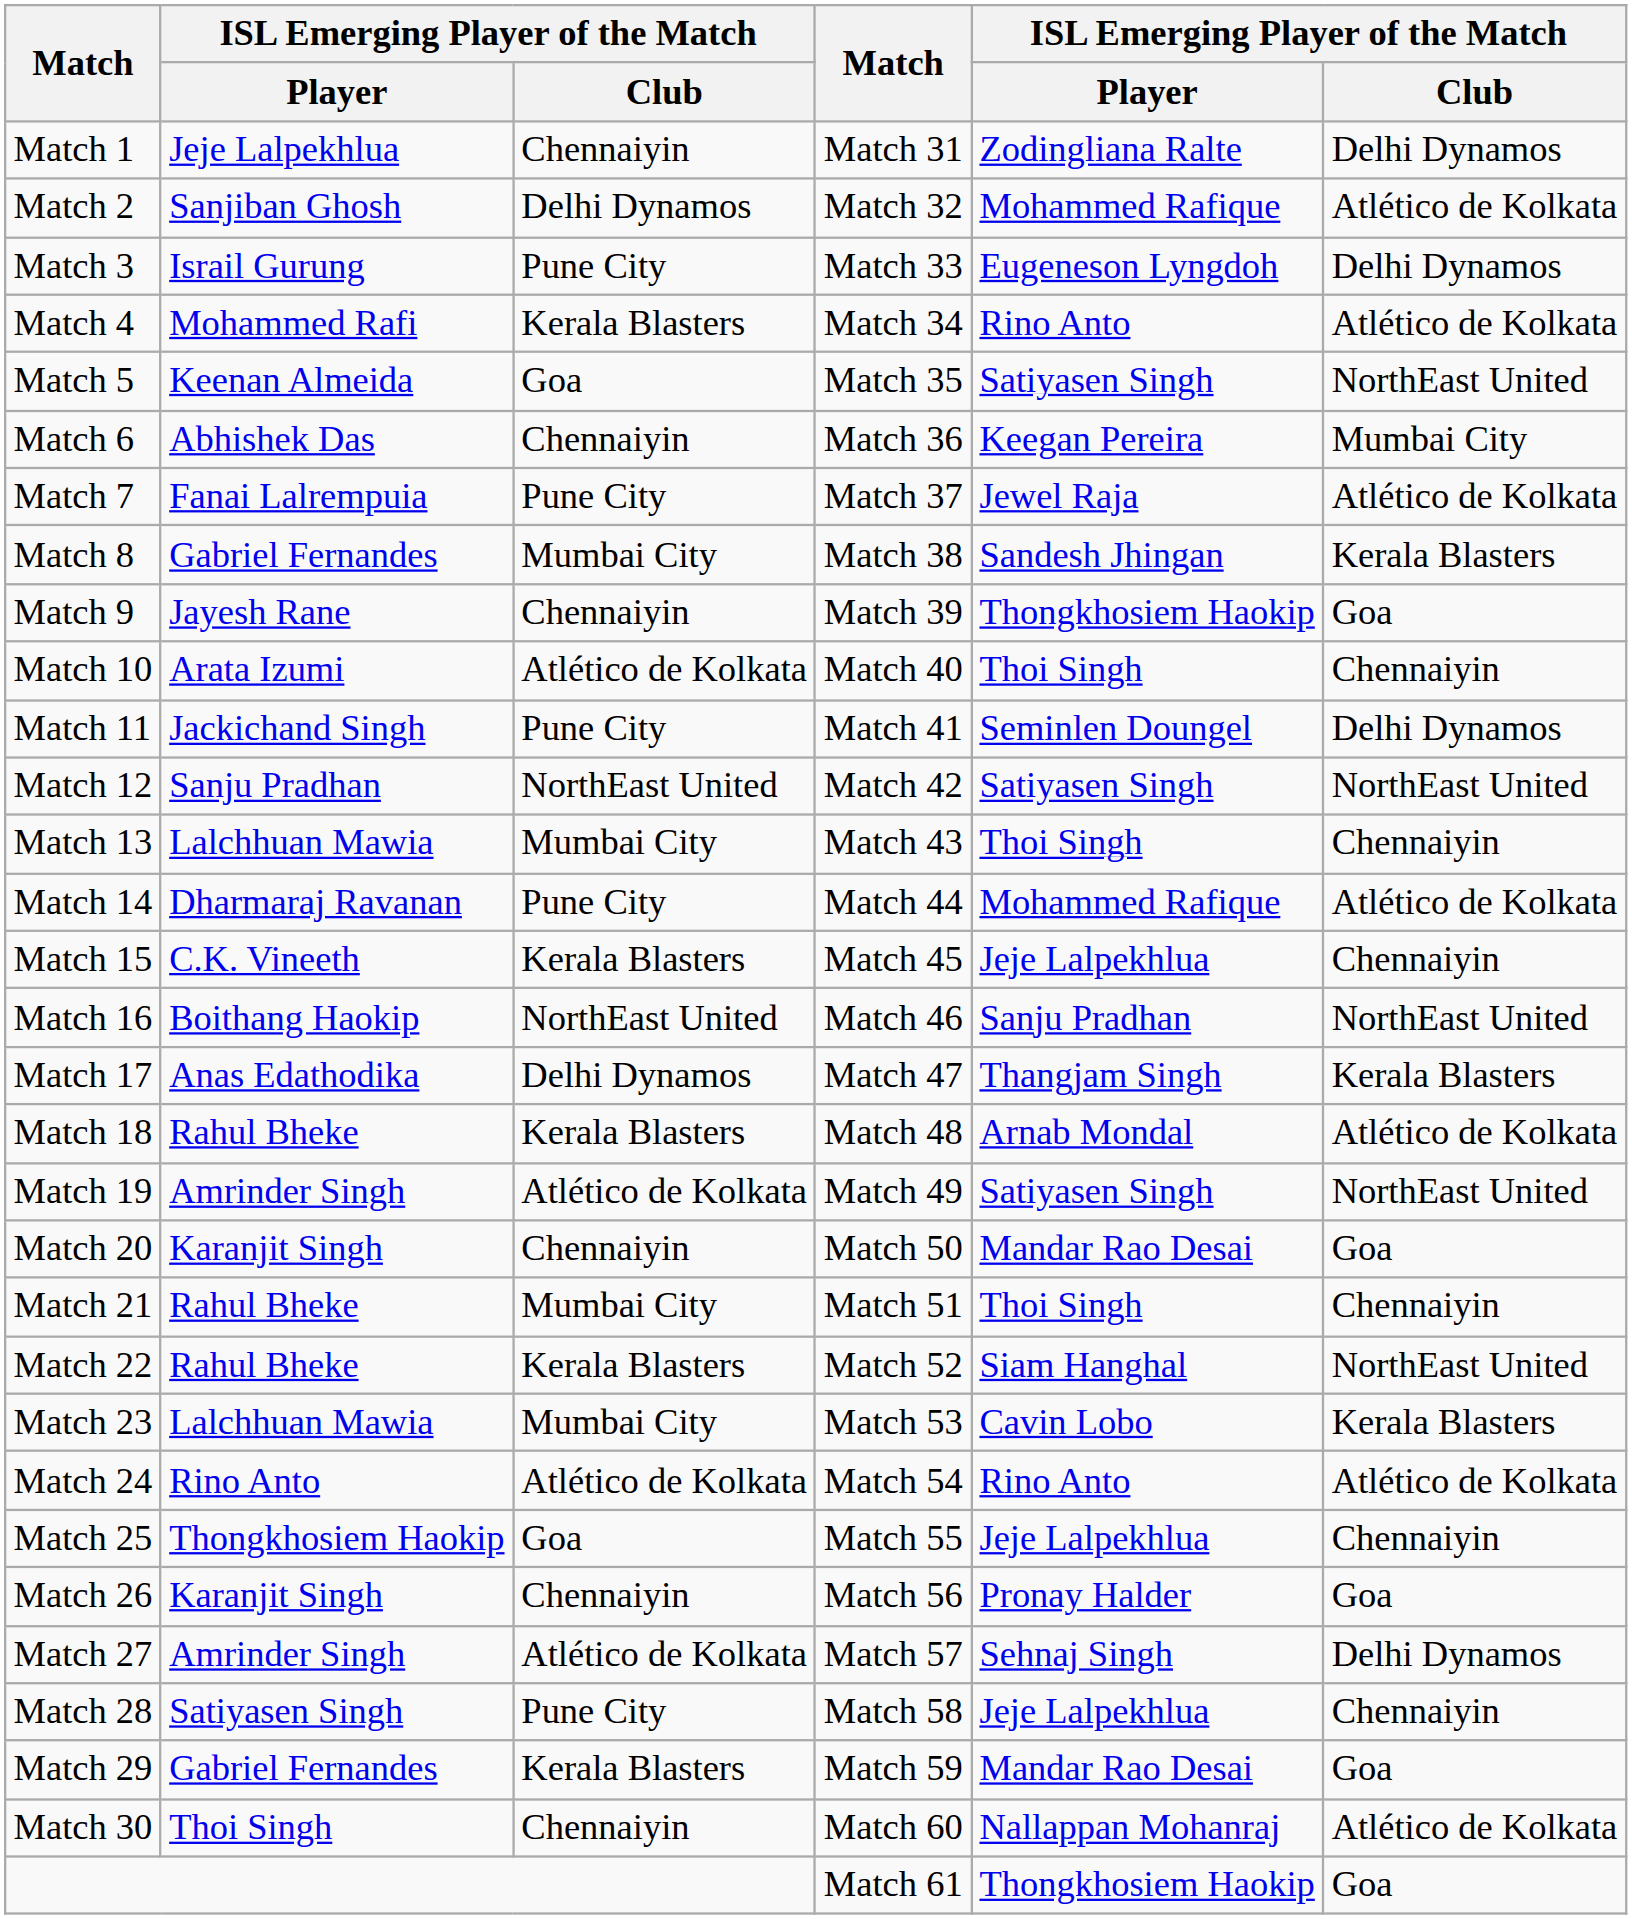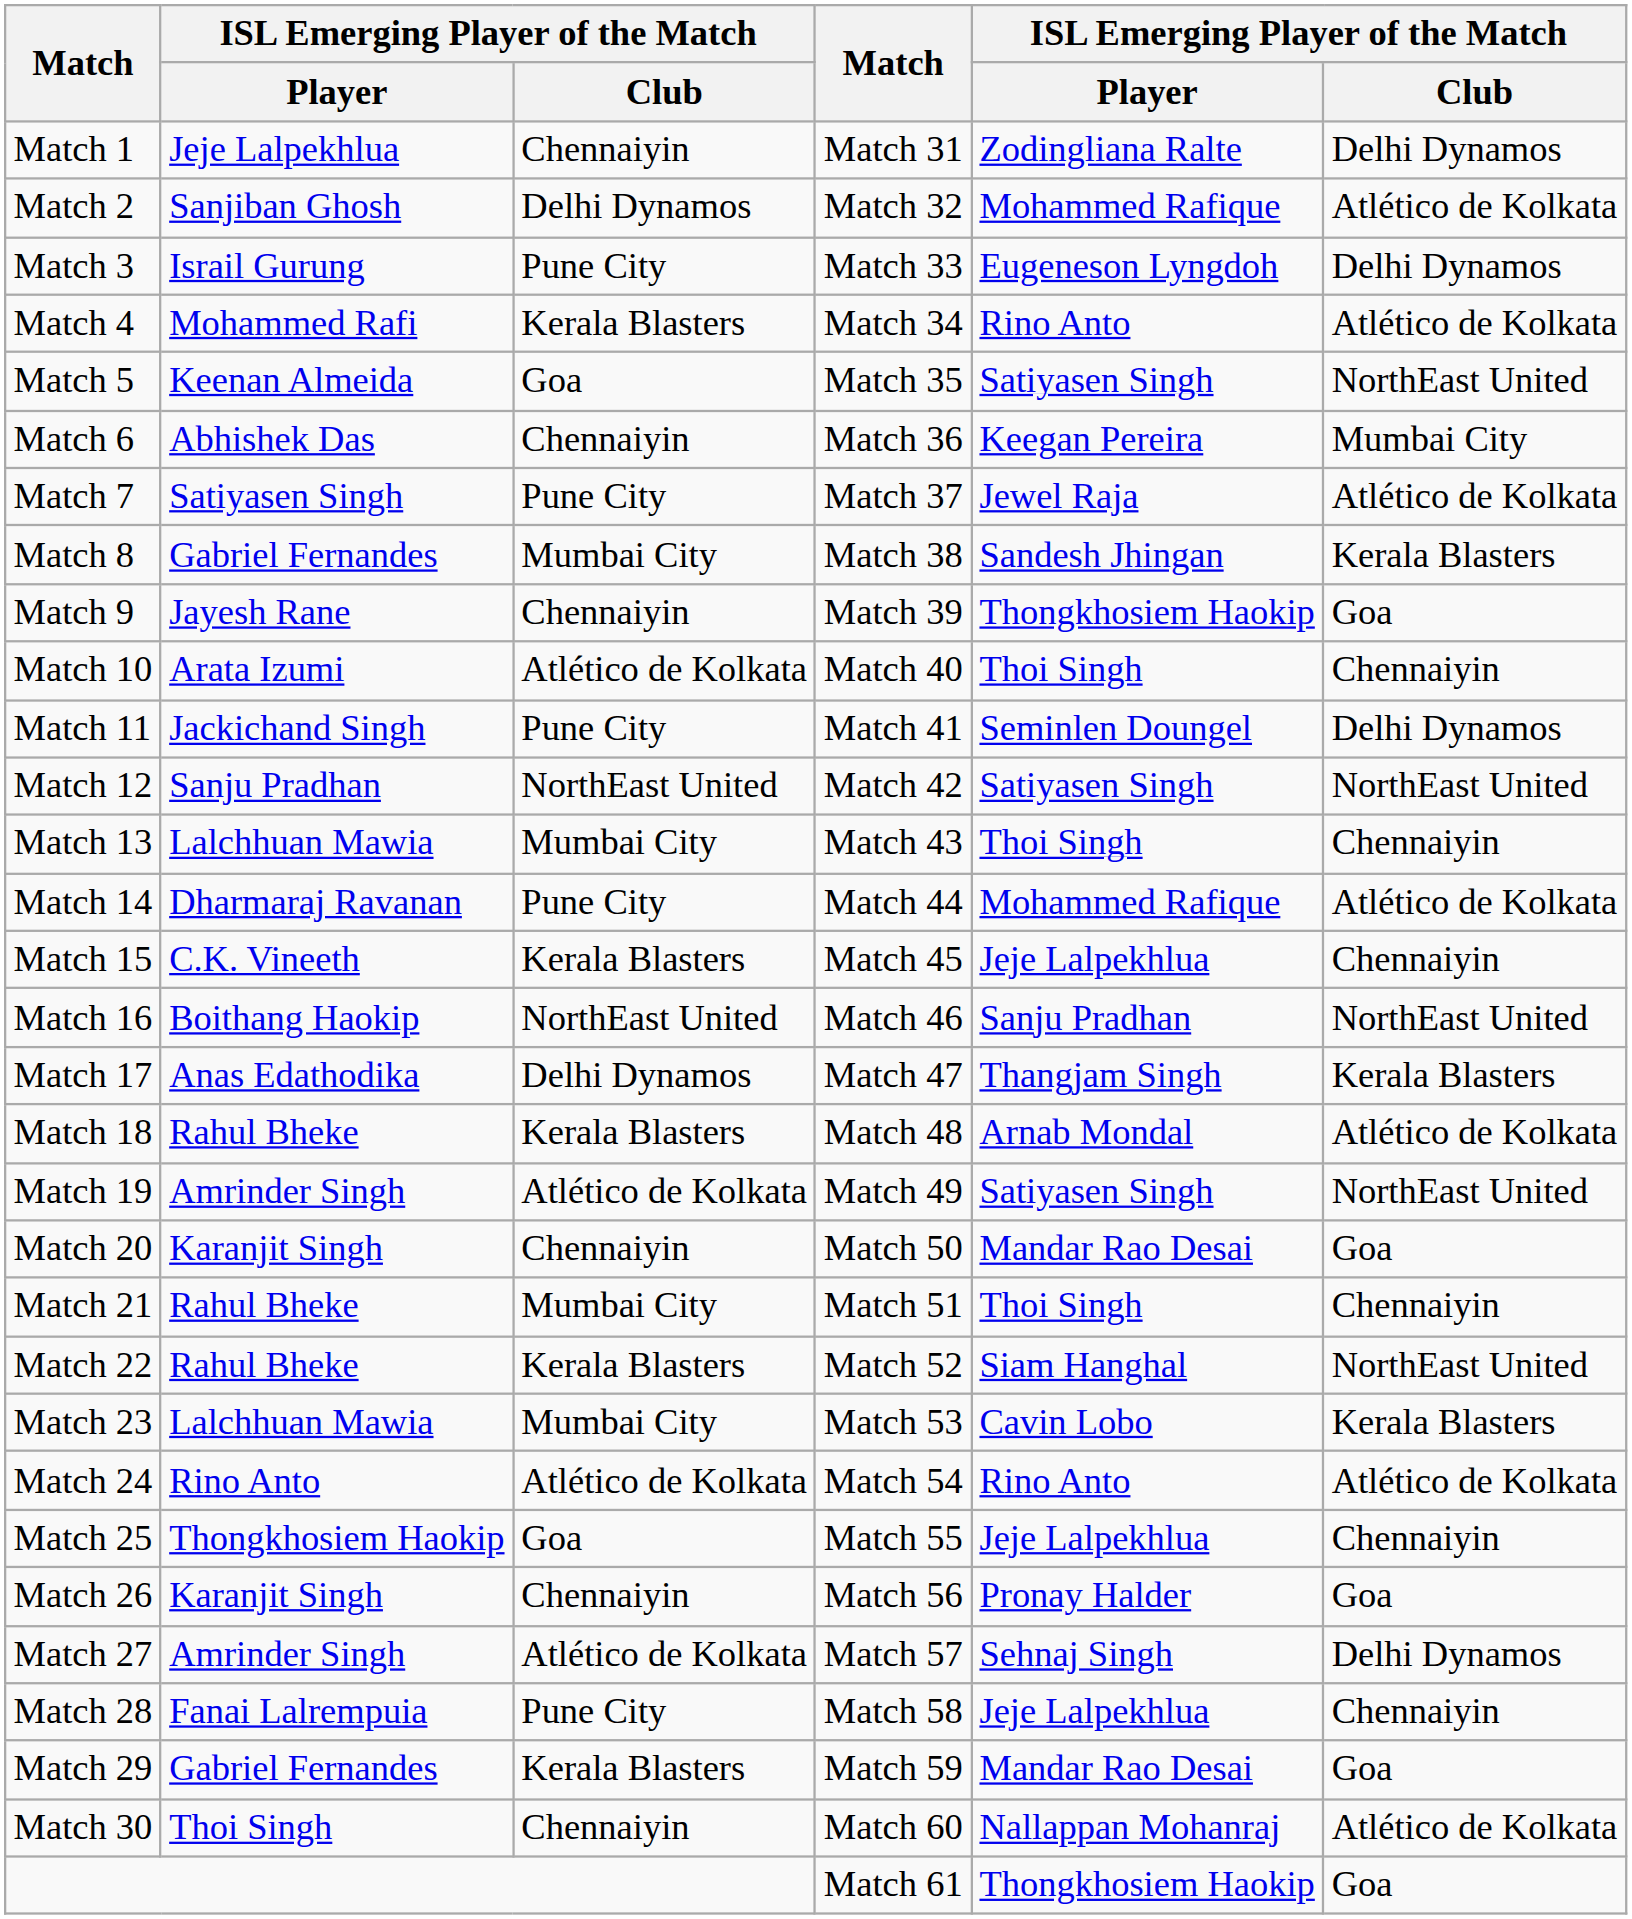Match 7 | column 2: Fanai Lalrempuia -> Satiyasen Singh
Match 28 | column 2: Satiyasen Singh -> Fanai Lalrempuia
